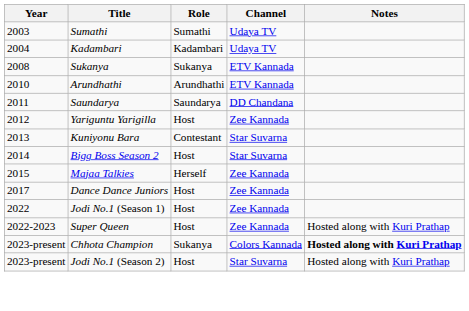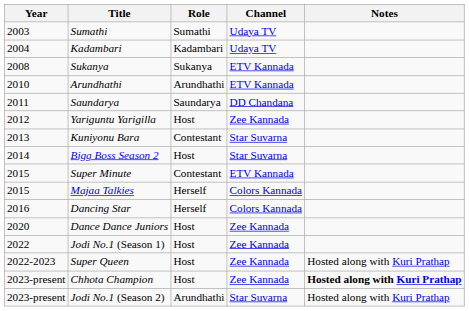+ row: 2015 | Super Minute | Contestant | ETV Kannada
Majaa Talkies | Channel: Zee Kannada -> Colors Kannada
+ row: 2016 | Dancing Star | Herself | Colors Kannada
Dance Dance Juniors | Year: 2017 -> 2020
Chhota Champion | Role: Sukanya -> Host
Chhota Champion | Channel: Colors Kannada -> Zee Kannada
Jodi No.1 (Season 2) | Role: Host -> Arundhathi
